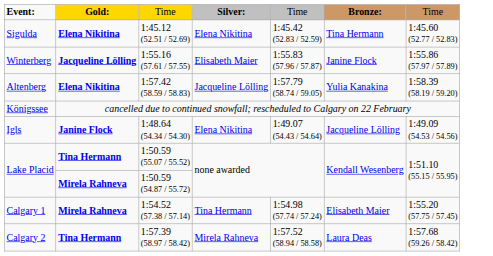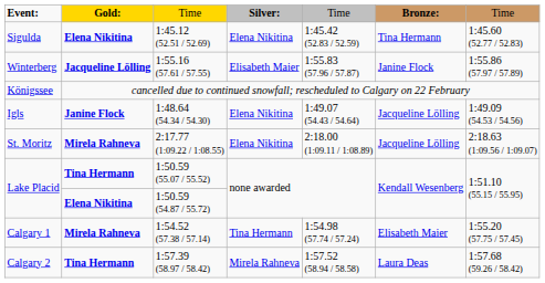- row: Altenberg | Elena Nikitina | 1:57.42 (58.59 / 58.83) | Jacqueline Lölling | 1:57.79 (58.74 / 59.05) | Yulia Kanakina | 1:58.39 (58.19 / 59.20)
+ row: St. Moritz | Mirela Rahneva | 2:17.77 (1:09.22 / 1:08.55) | Elena Nikitina | 2:18.00 (1:09.11 / 1:08.89) | Jacqueline Lölling | 2:18.63 (1:09.56 / 1:09.07)
Lake Placid / 1:50.59 (54.87 / 55.72) | column 2: Mirela Rahneva -> Elena Nikitina
